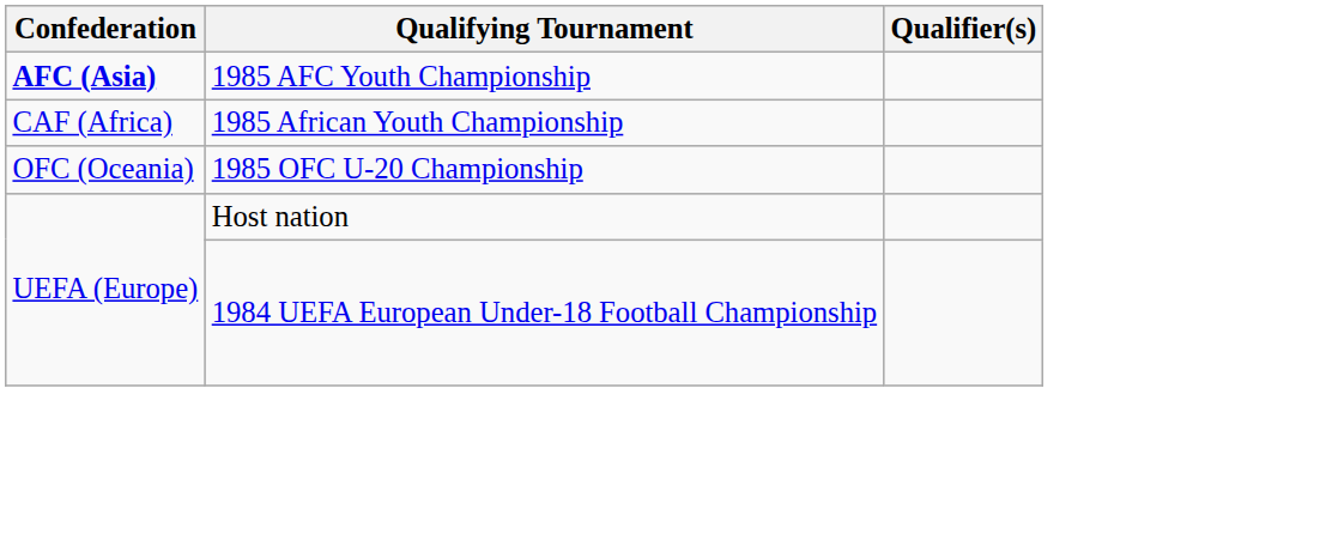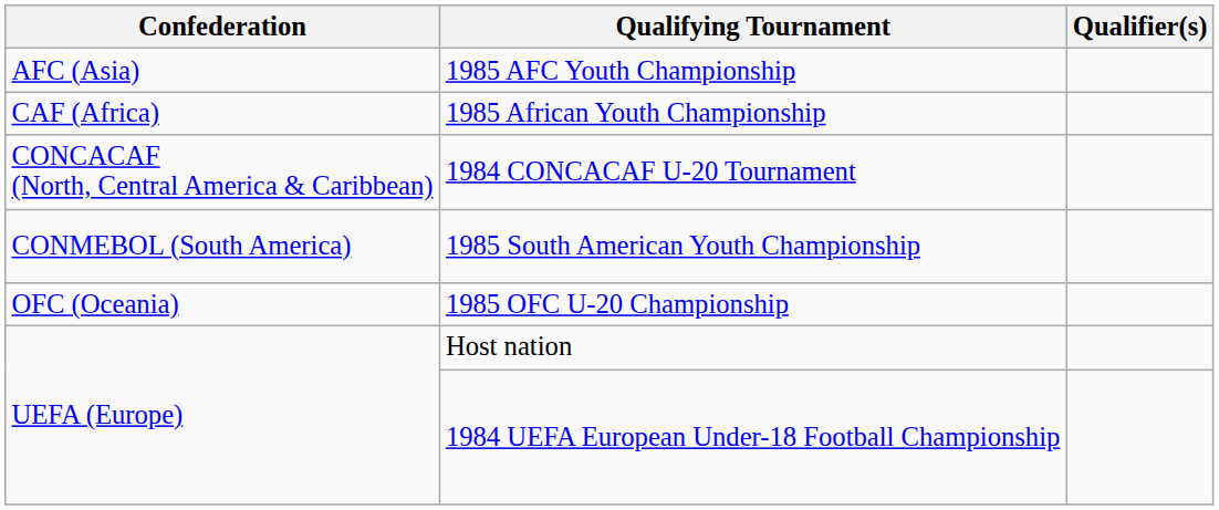1985 AFC Youth Championship | Confederation: bold -> normal
+ row: CONCACAF (North, Central America & Caribbean) | 1984 CONCACAF U-20 Tournament
+ row: CONMEBOL (South America) | 1985 South American Youth Championship
